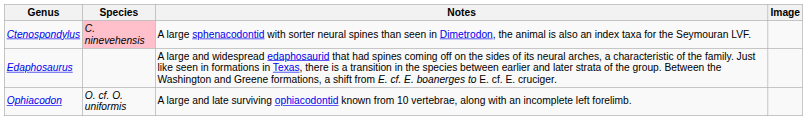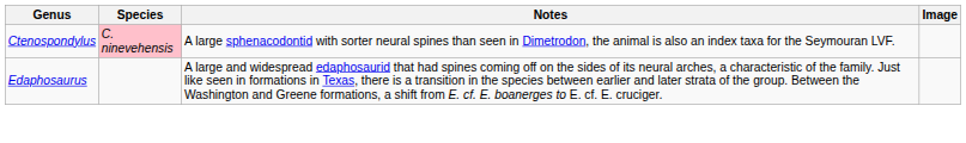- row: Ophiacodon | O. cf. O. uniformis | A large and late surviving ophiacodontid known from 10 vertebrae, along with an incomplete left forelimb.
